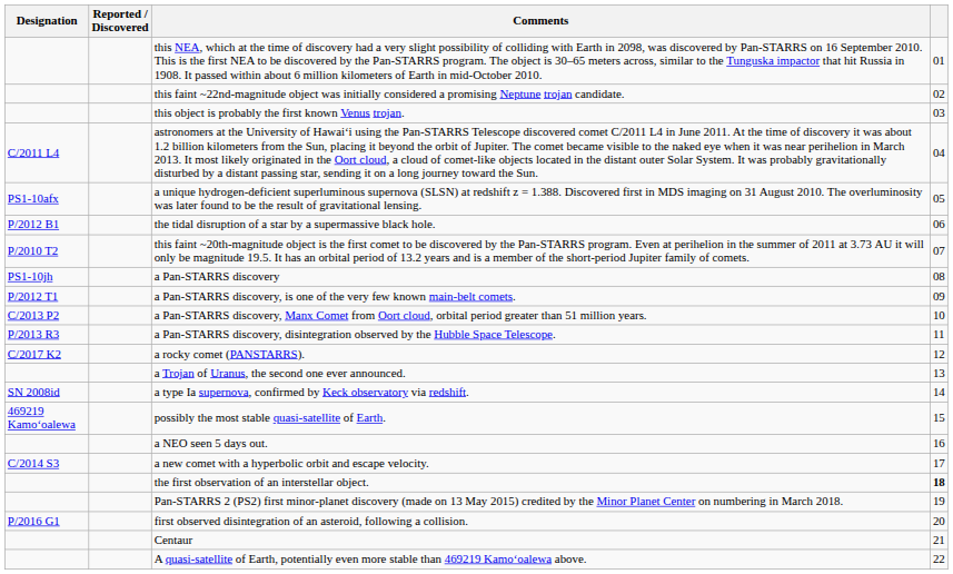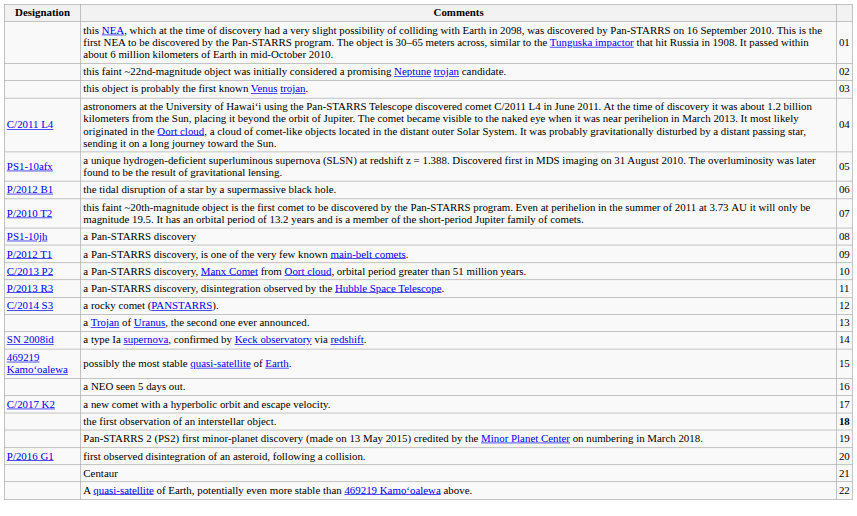- column: Reported / Discovered
a rocky comet (PANSTARRS). | Designation: C/2017 K2 -> C/2014 S3
a new comet with a hyperbolic orbit and escape velocity. | Designation: C/2014 S3 -> C/2017 K2
